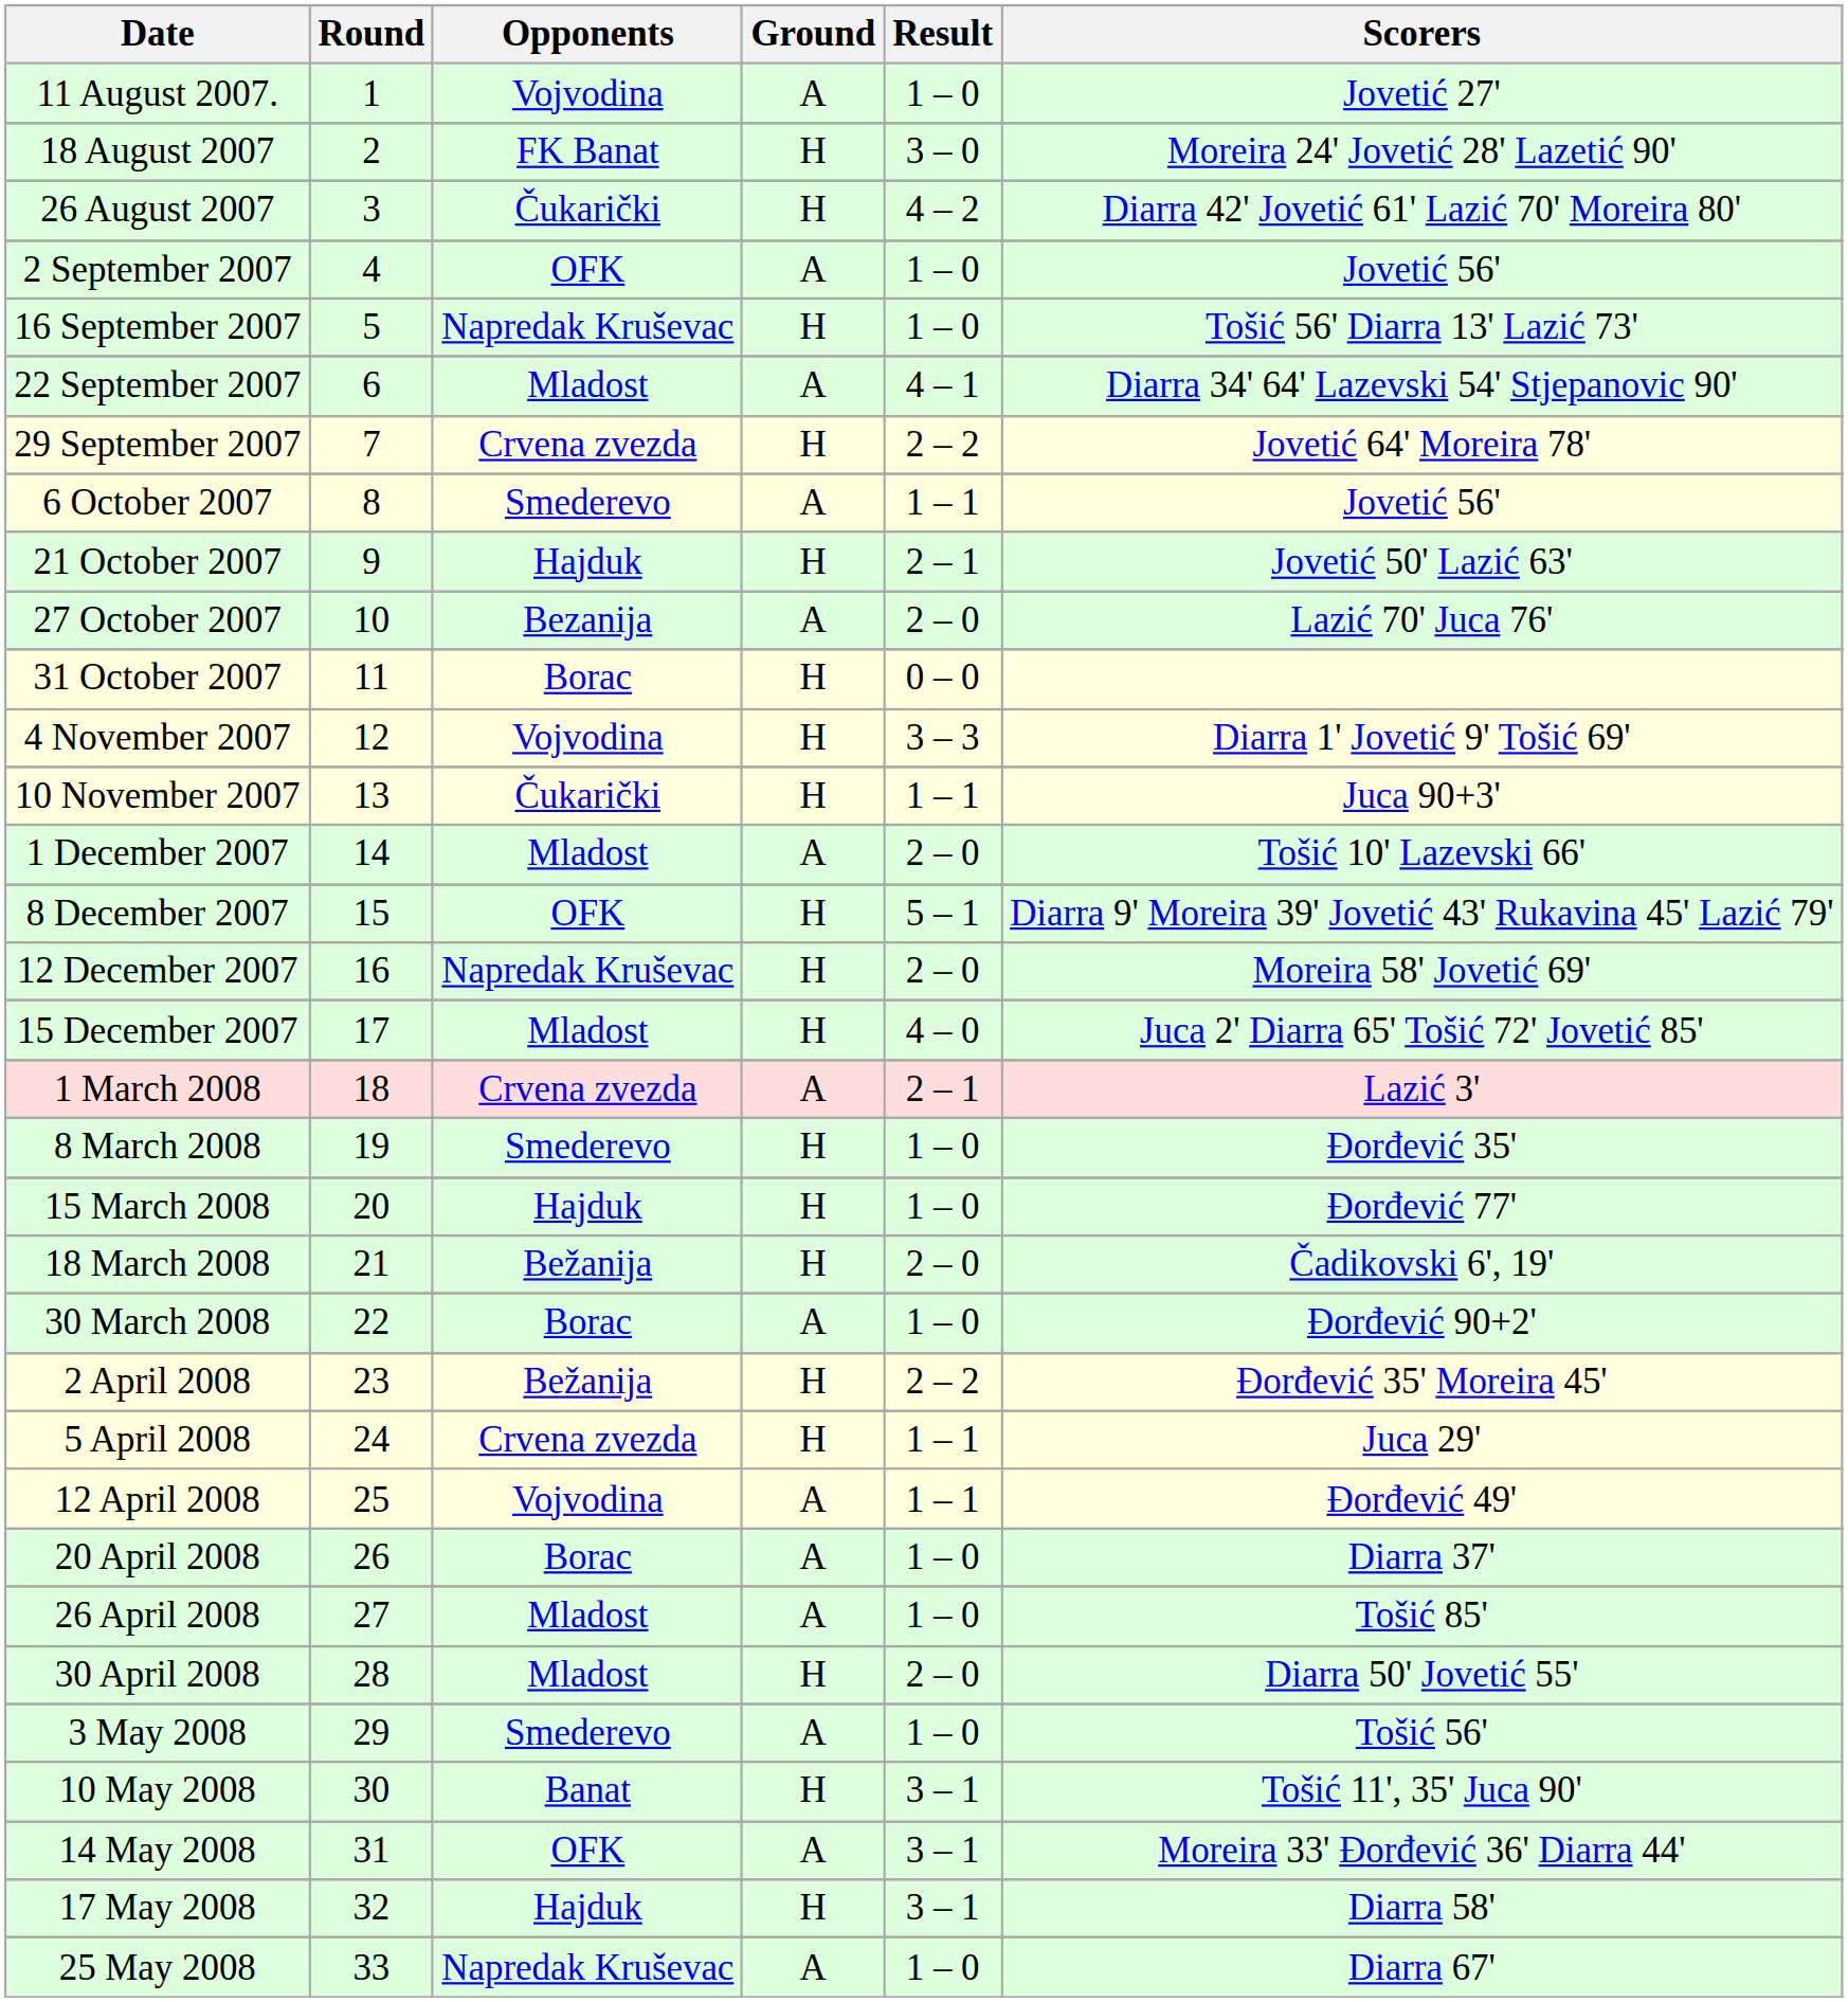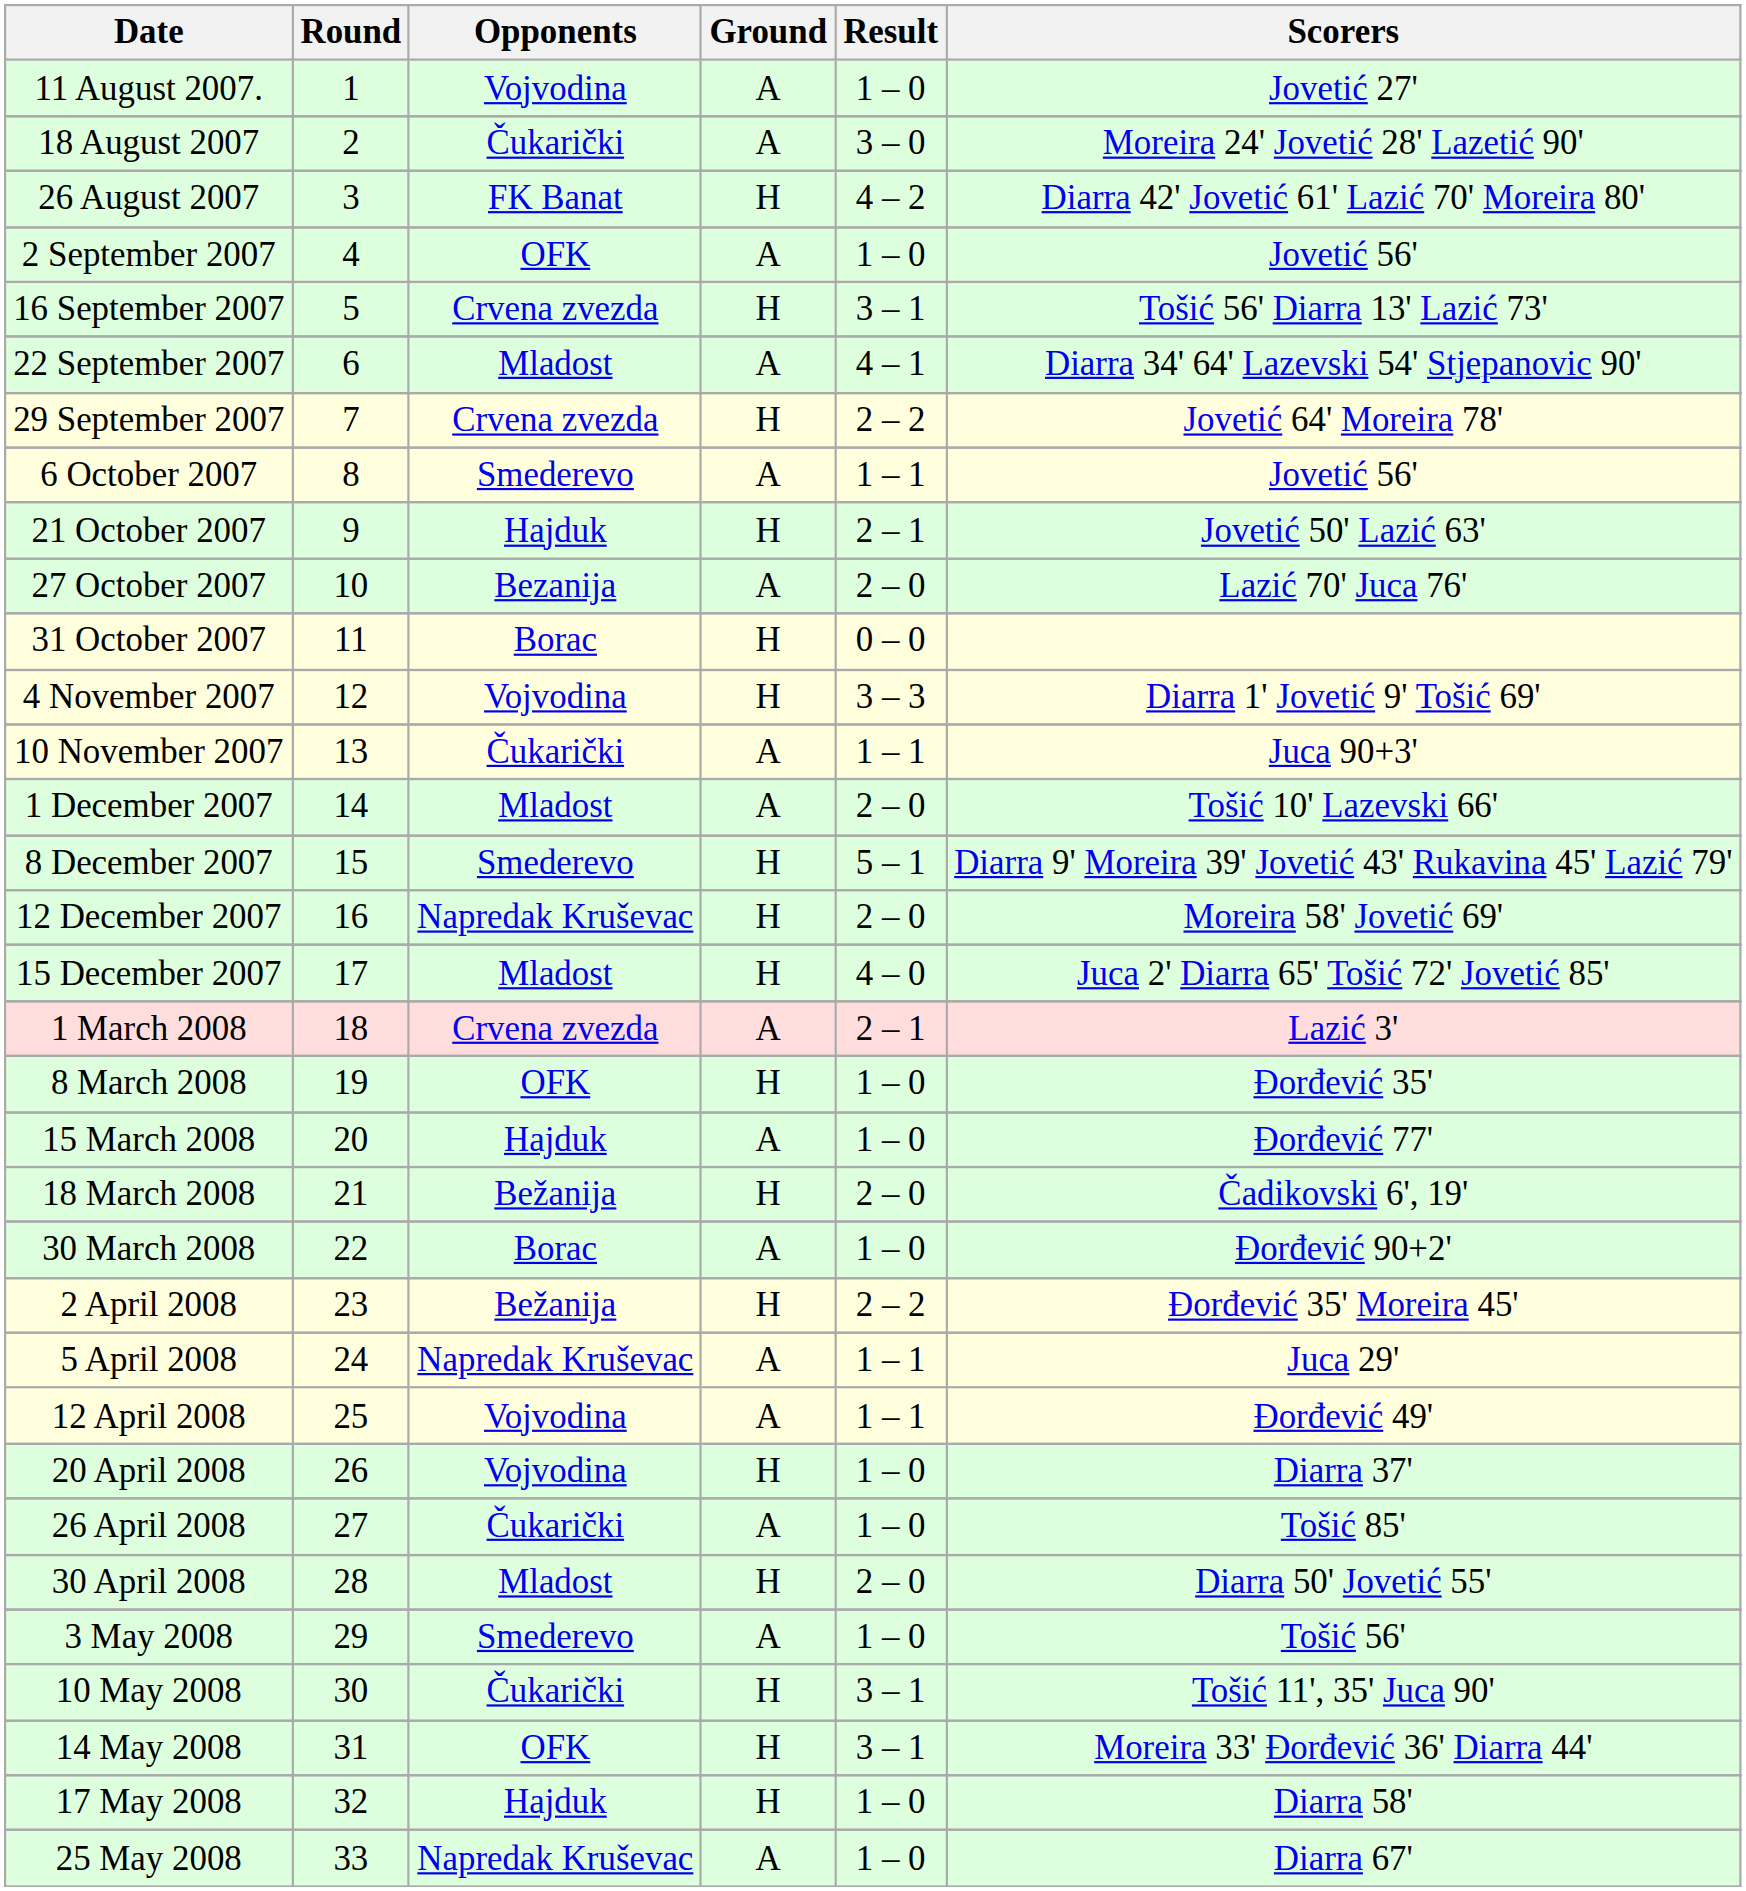18 August 2007 | Opponents: FK Banat -> Čukarički
18 August 2007 | Ground: H -> A
26 August 2007 | Opponents: Čukarički -> FK Banat
16 September 2007 | Opponents: Napredak Kruševac -> Crvena zvezda
16 September 2007 | Result: 1 – 0 -> 3 – 1
10 November 2007 | Ground: H -> A
8 December 2007 | Opponents: OFK -> Smederevo
8 March 2008 | Opponents: Smederevo -> OFK
15 March 2008 | Ground: H -> A
5 April 2008 | Opponents: Crvena zvezda -> Napredak Kruševac
5 April 2008 | Ground: H -> A
20 April 2008 | Opponents: Borac -> Vojvodina
20 April 2008 | Ground: A -> H
26 April 2008 | Opponents: Mladost -> Čukarički
10 May 2008 | Opponents: Banat -> Čukarički
14 May 2008 | Ground: A -> H
17 May 2008 | Result: 3 – 1 -> 1 – 0
